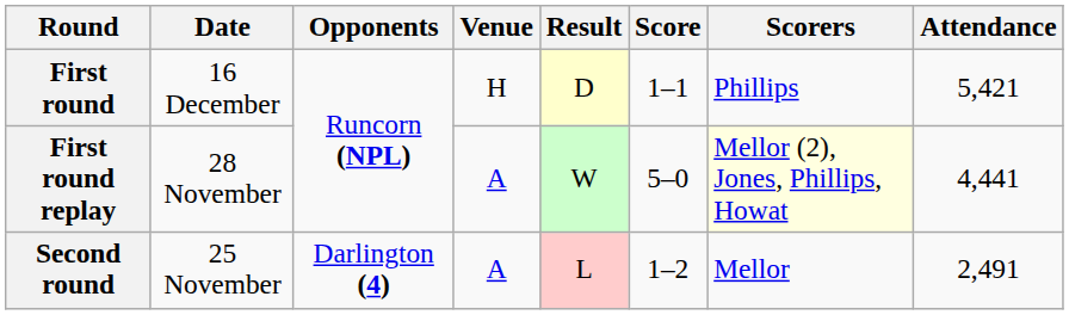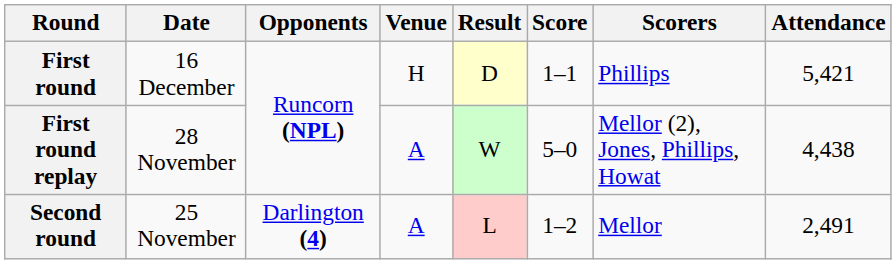First round replay | Scorers: lightyellow background -> no background
First round replay | Attendance: 4,441 -> 4,438
